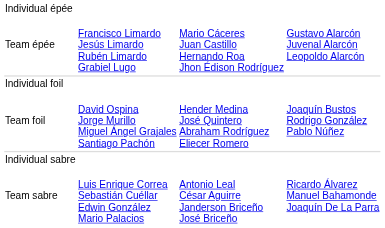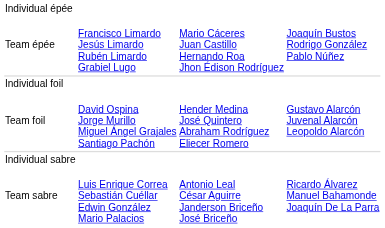Team épée | column 4: Gustavo Alarcón Juvenal Alarcón Leopoldo Alarcón -> Joaquín Bustos Rodrigo González Pablo Núñez
Team foil | column 4: Joaquín Bustos Rodrigo González Pablo Núñez -> Gustavo Alarcón Juvenal Alarcón Leopoldo Alarcón
